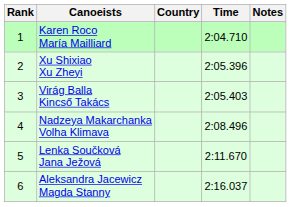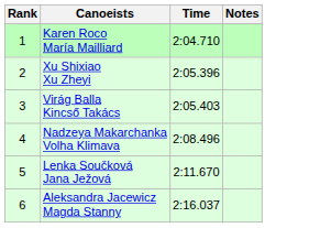- column: Country
